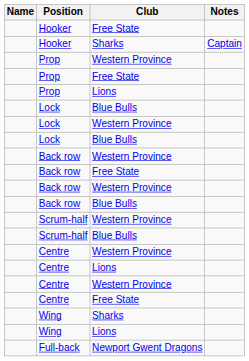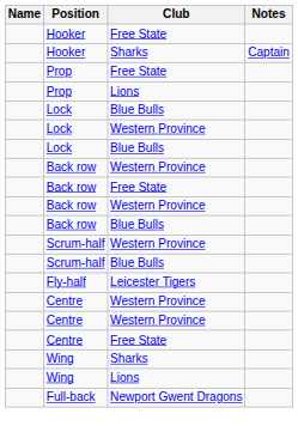- row: Prop | Western Province
+ row: Fly-half | Leicester Tigers
- row: Centre | Lions
